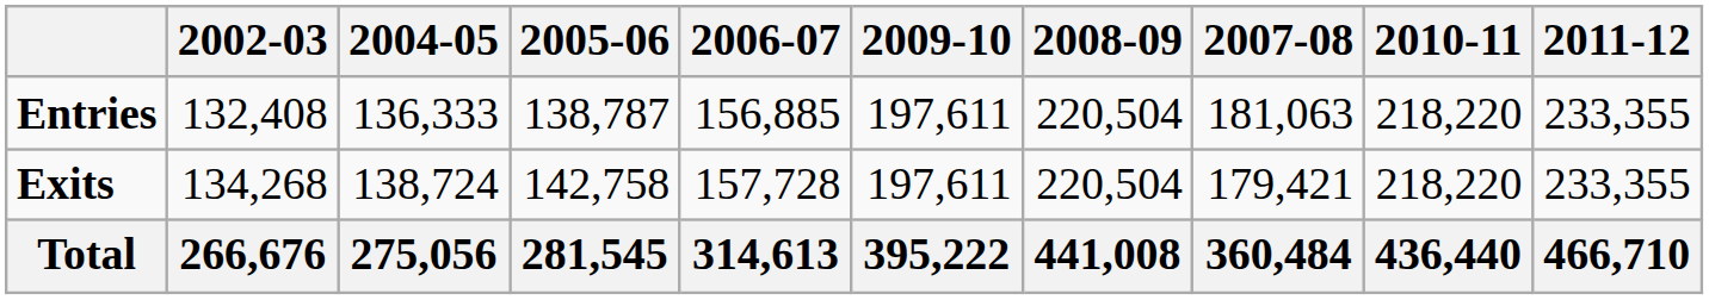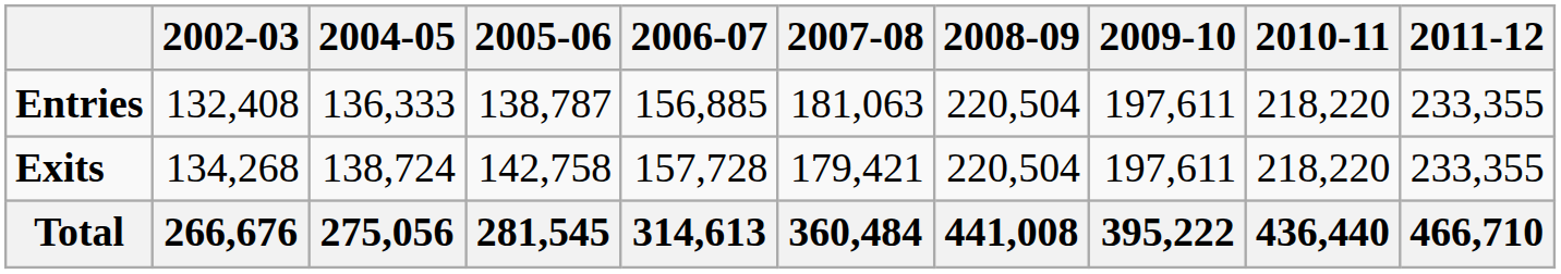columns swapped: 2007-08 <-> 2009-10
